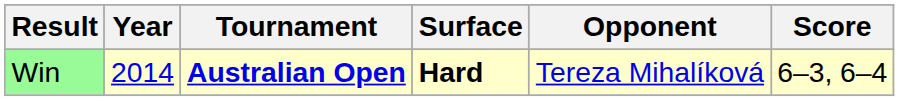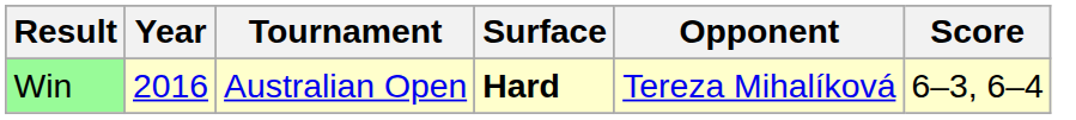Win | Year: 2014 -> 2016
Win | Tournament: bold -> normal
